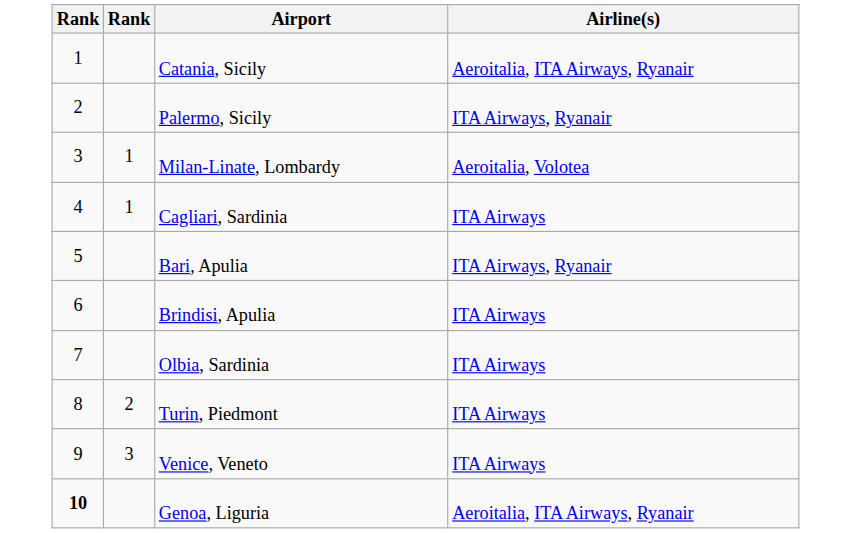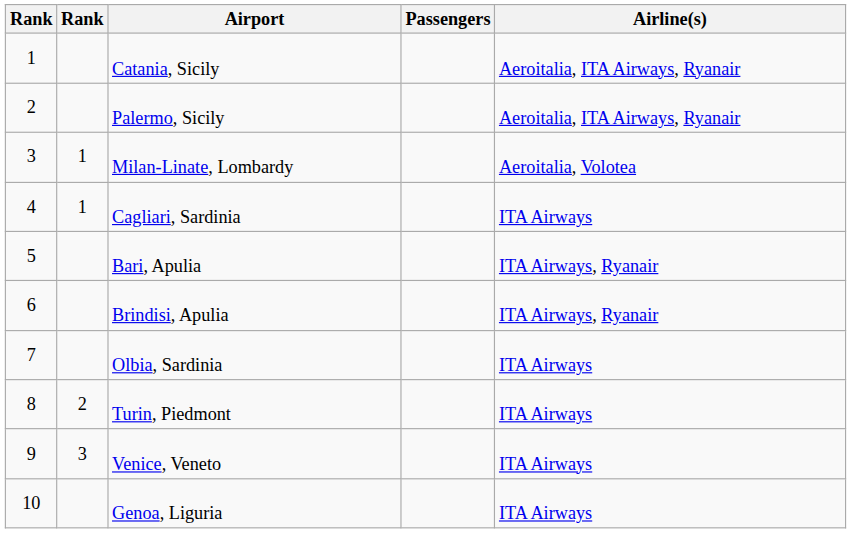+ column: Passengers
Palermo, Sicily | Airline(s): ITA Airways, Ryanair -> Aeroitalia, ITA Airways, Ryanair
Brindisi, Apulia | Airline(s): ITA Airways -> ITA Airways, Ryanair
Genoa, Liguria | column 1: bold -> normal
Genoa, Liguria | Airline(s): Aeroitalia, ITA Airways, Ryanair -> ITA Airways
